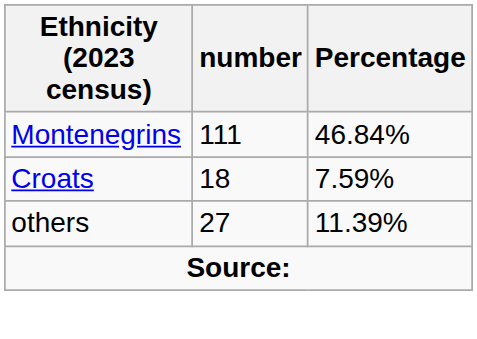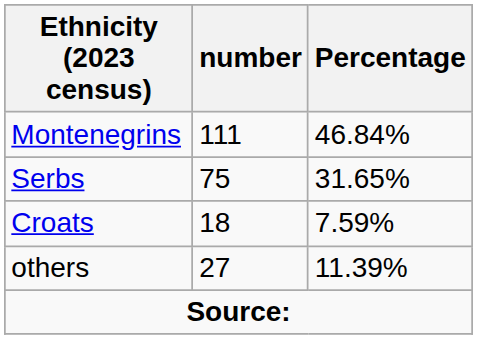+ row: Serbs | 75 | 31.65%
